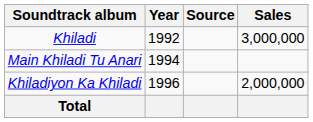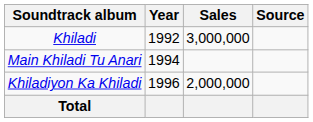columns swapped: Sales <-> Source
